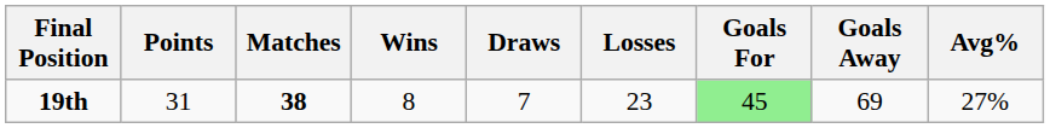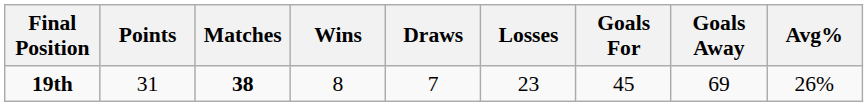19th | Goals For: lightgreen background -> no background
19th | Avg%: 27% -> 26%
